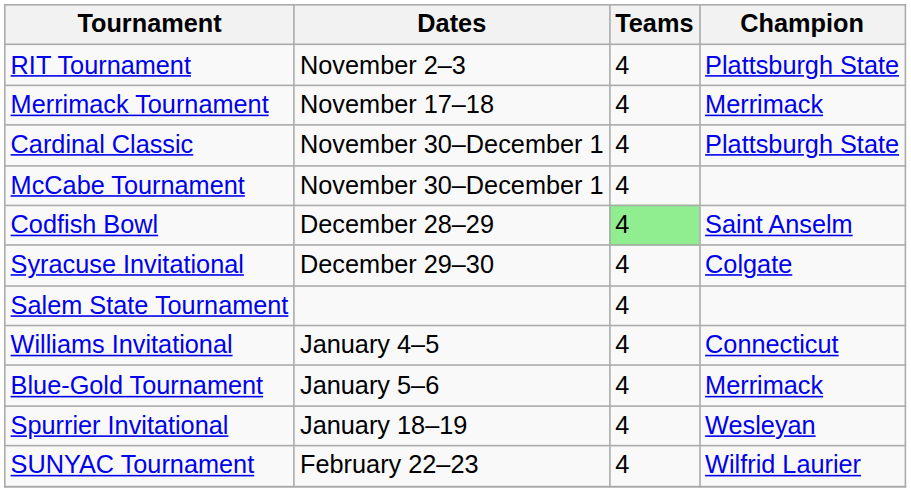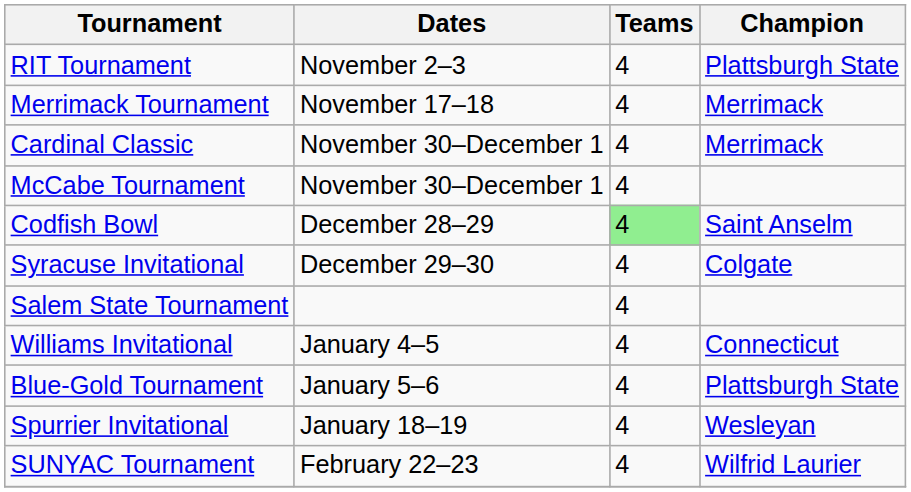Cardinal Classic | Champion: Plattsburgh State -> Merrimack
Blue-Gold Tournament | Champion: Merrimack -> Plattsburgh State
